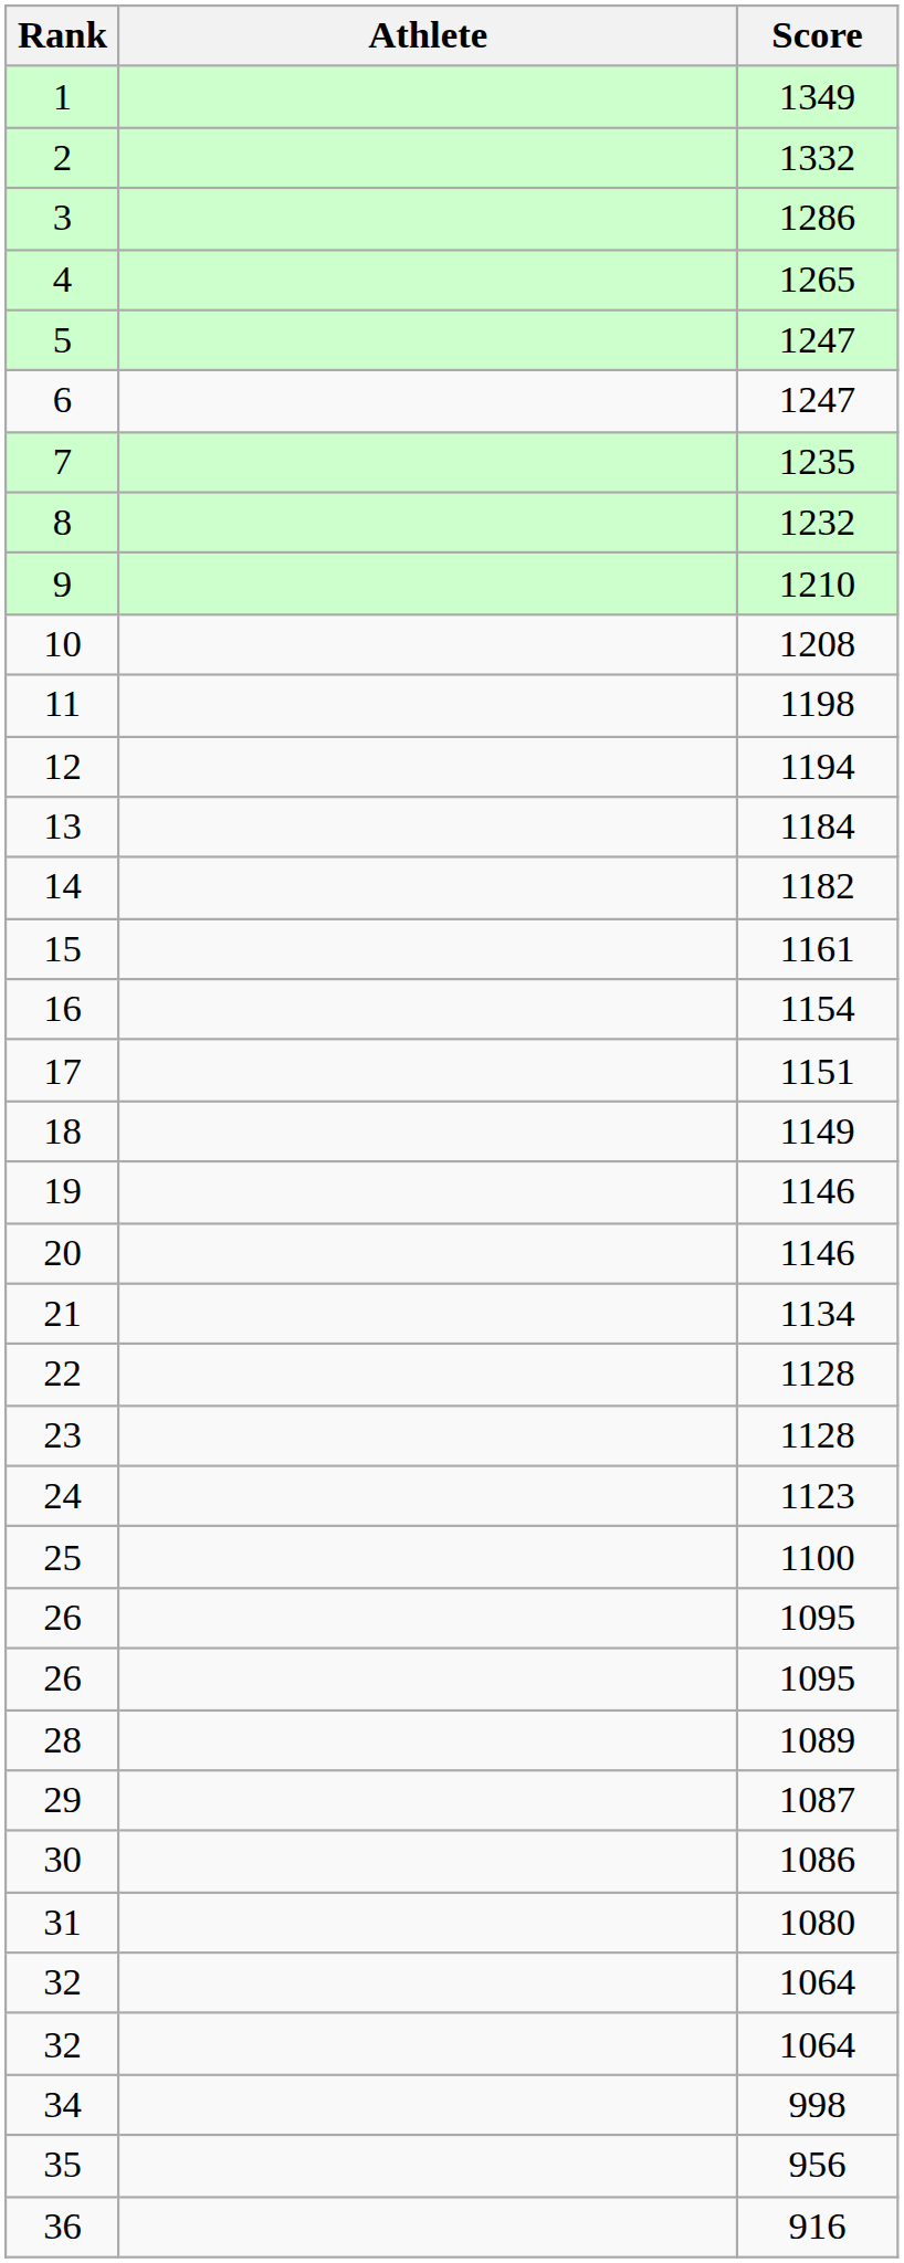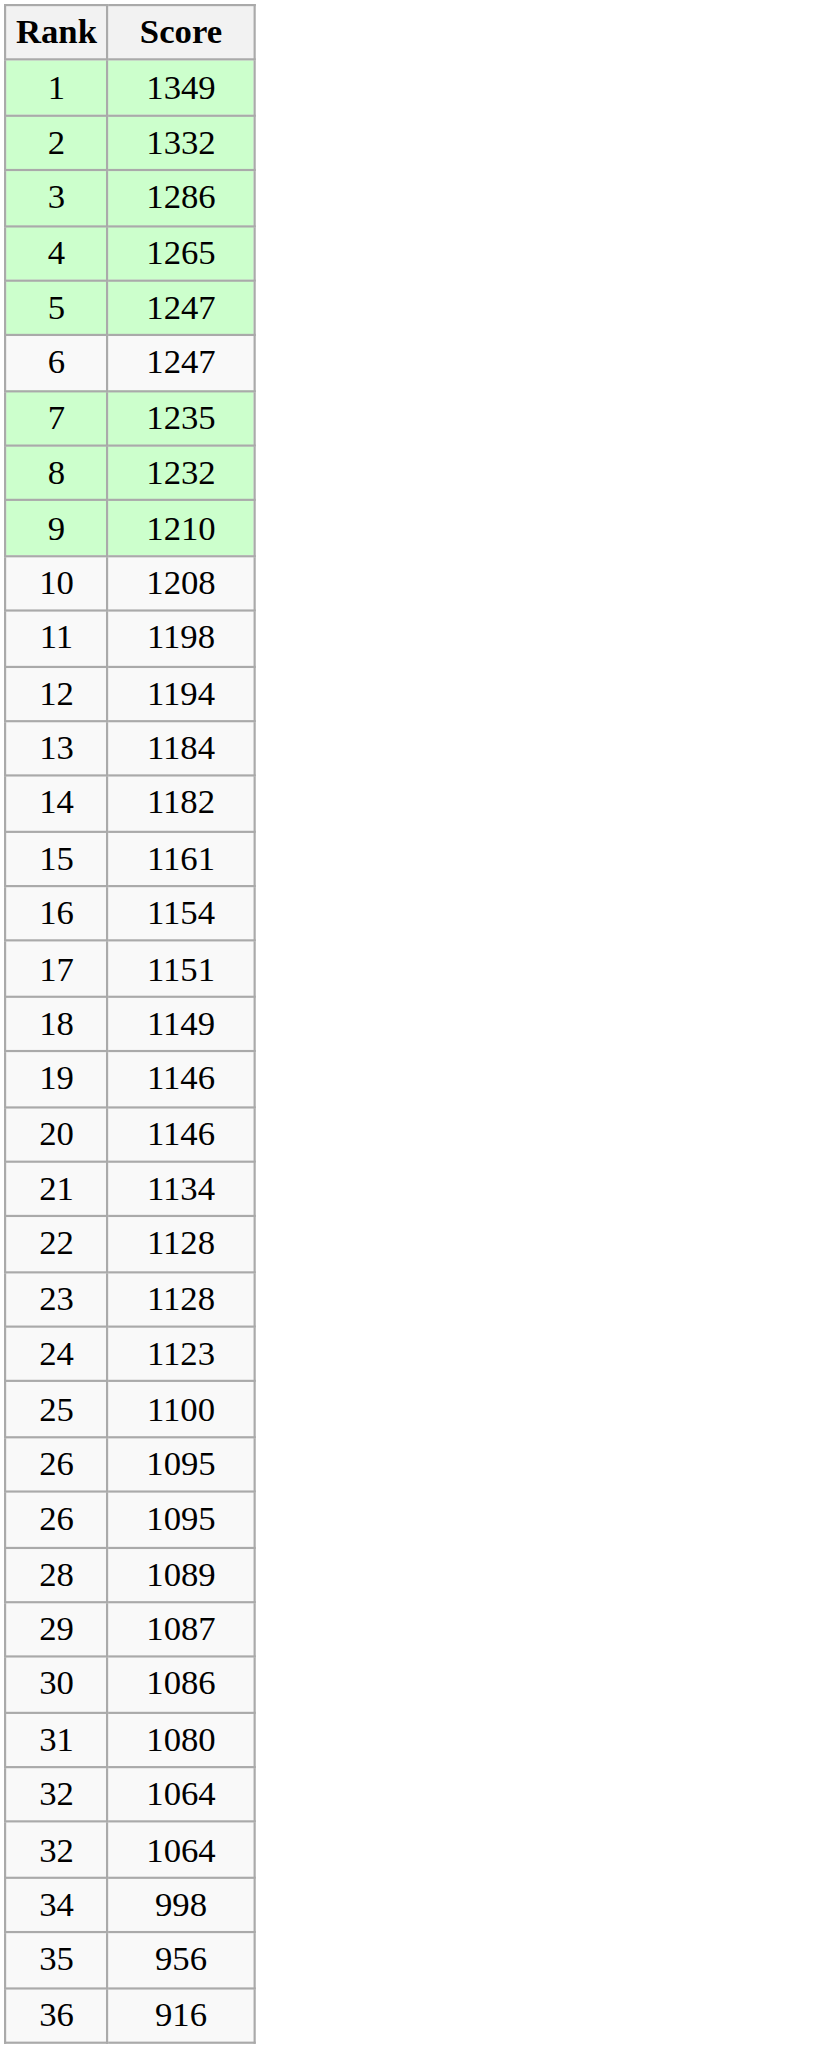- column: Athlete
